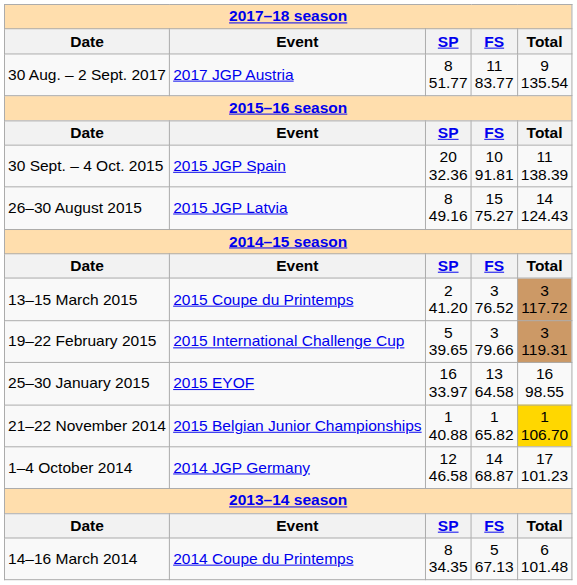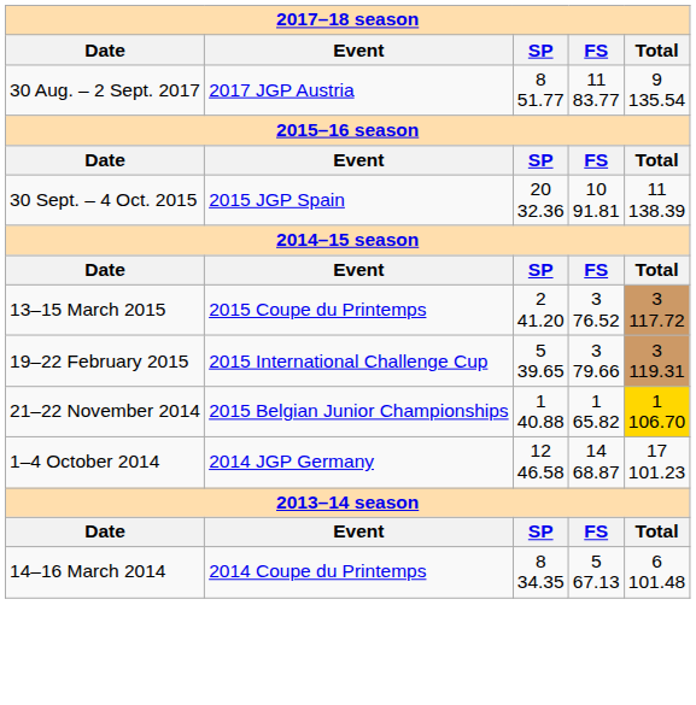- row: 26–30 August 2015 | 2015 JGP Latvia | 8 49.16 | 15 75.27 | 14 124.43
- row: 25–30 January 2015 | 2015 EYOF | 16 33.97 | 13 64.58 | 16 98.55
